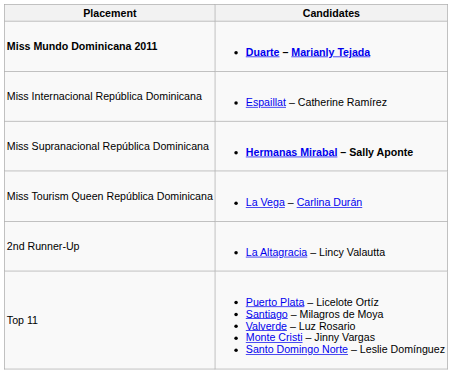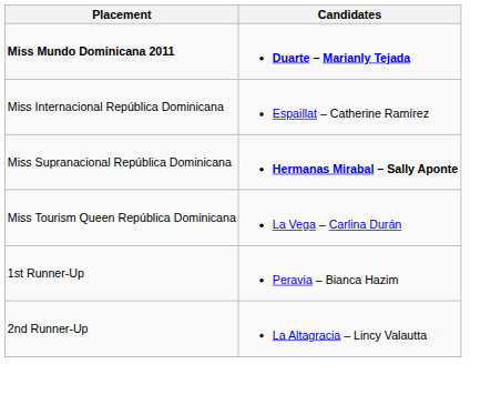+ row: 1st Runner-Up | Peravia – Bianca Hazim
- row: Top 11 | Puerto Plata – Licelote Ortíz Santiago – Milagros de Moya Valverde – Luz Rosario Monte Cristi – Jinny Vargas Santo Domingo Norte – Leslie Domínguez
